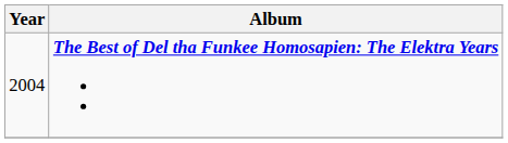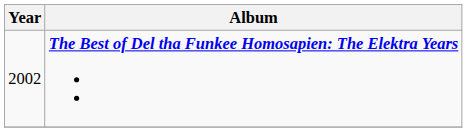The Best of Del tha Funkee Homosapien: The Elektra Years | Year: 2004 -> 2002
